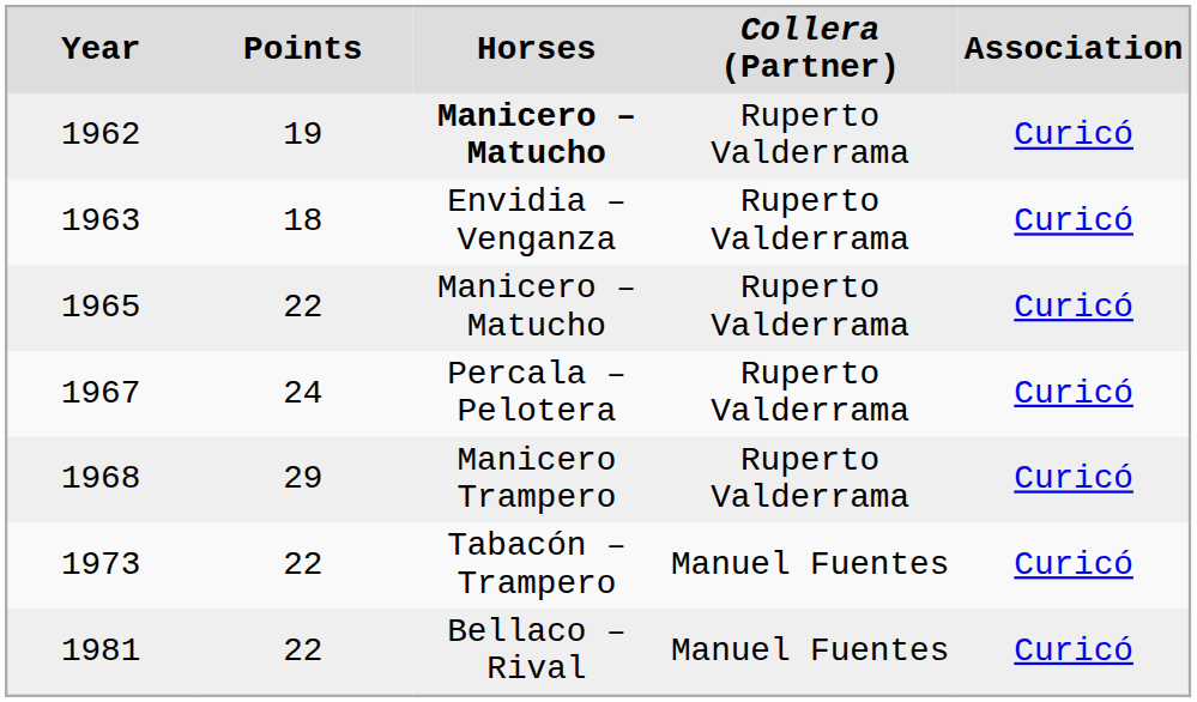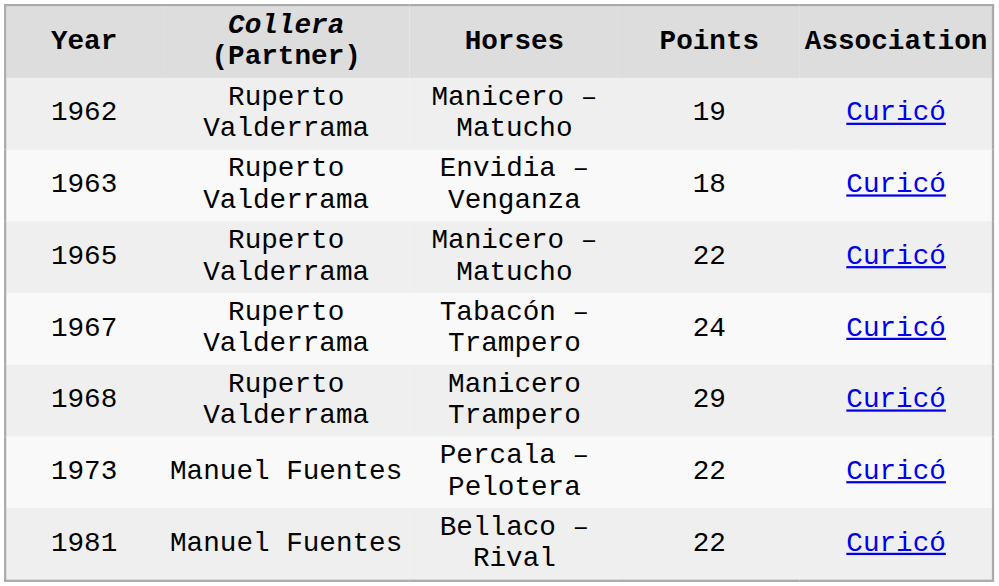columns swapped: Collera (Partner) <-> Points
1962 | Horses: bold -> normal
1967 | Horses: Percala – Pelotera -> Tabacón – Trampero
1973 | Horses: Tabacón – Trampero -> Percala – Pelotera
